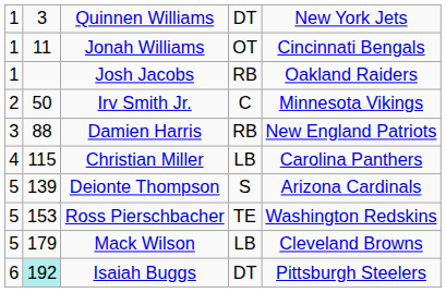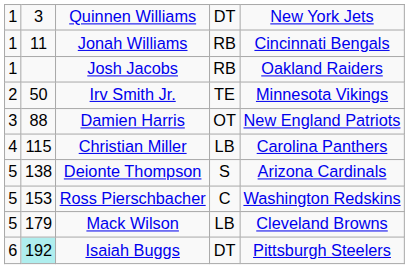Jonah Williams | column 4: OT -> RB
Irv Smith Jr. | column 4: C -> TE
Damien Harris | column 4: RB -> OT
Deionte Thompson | column 2: 139 -> 138
Ross Pierschbacher | column 4: TE -> C
